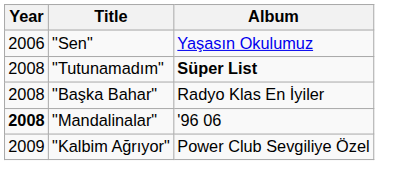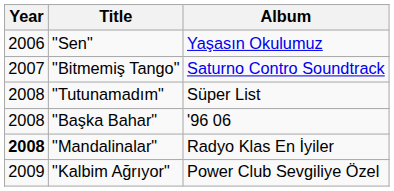+ row: 2007 | "Bitmemiş Tango" | Saturno Contro Soundtrack
"Tutunamadım" | Album: bold -> normal
"Başka Bahar" | Album: Radyo Klas En İyiler -> '96 06
"Mandalinalar" | Album: '96 06 -> Radyo Klas En İyiler
